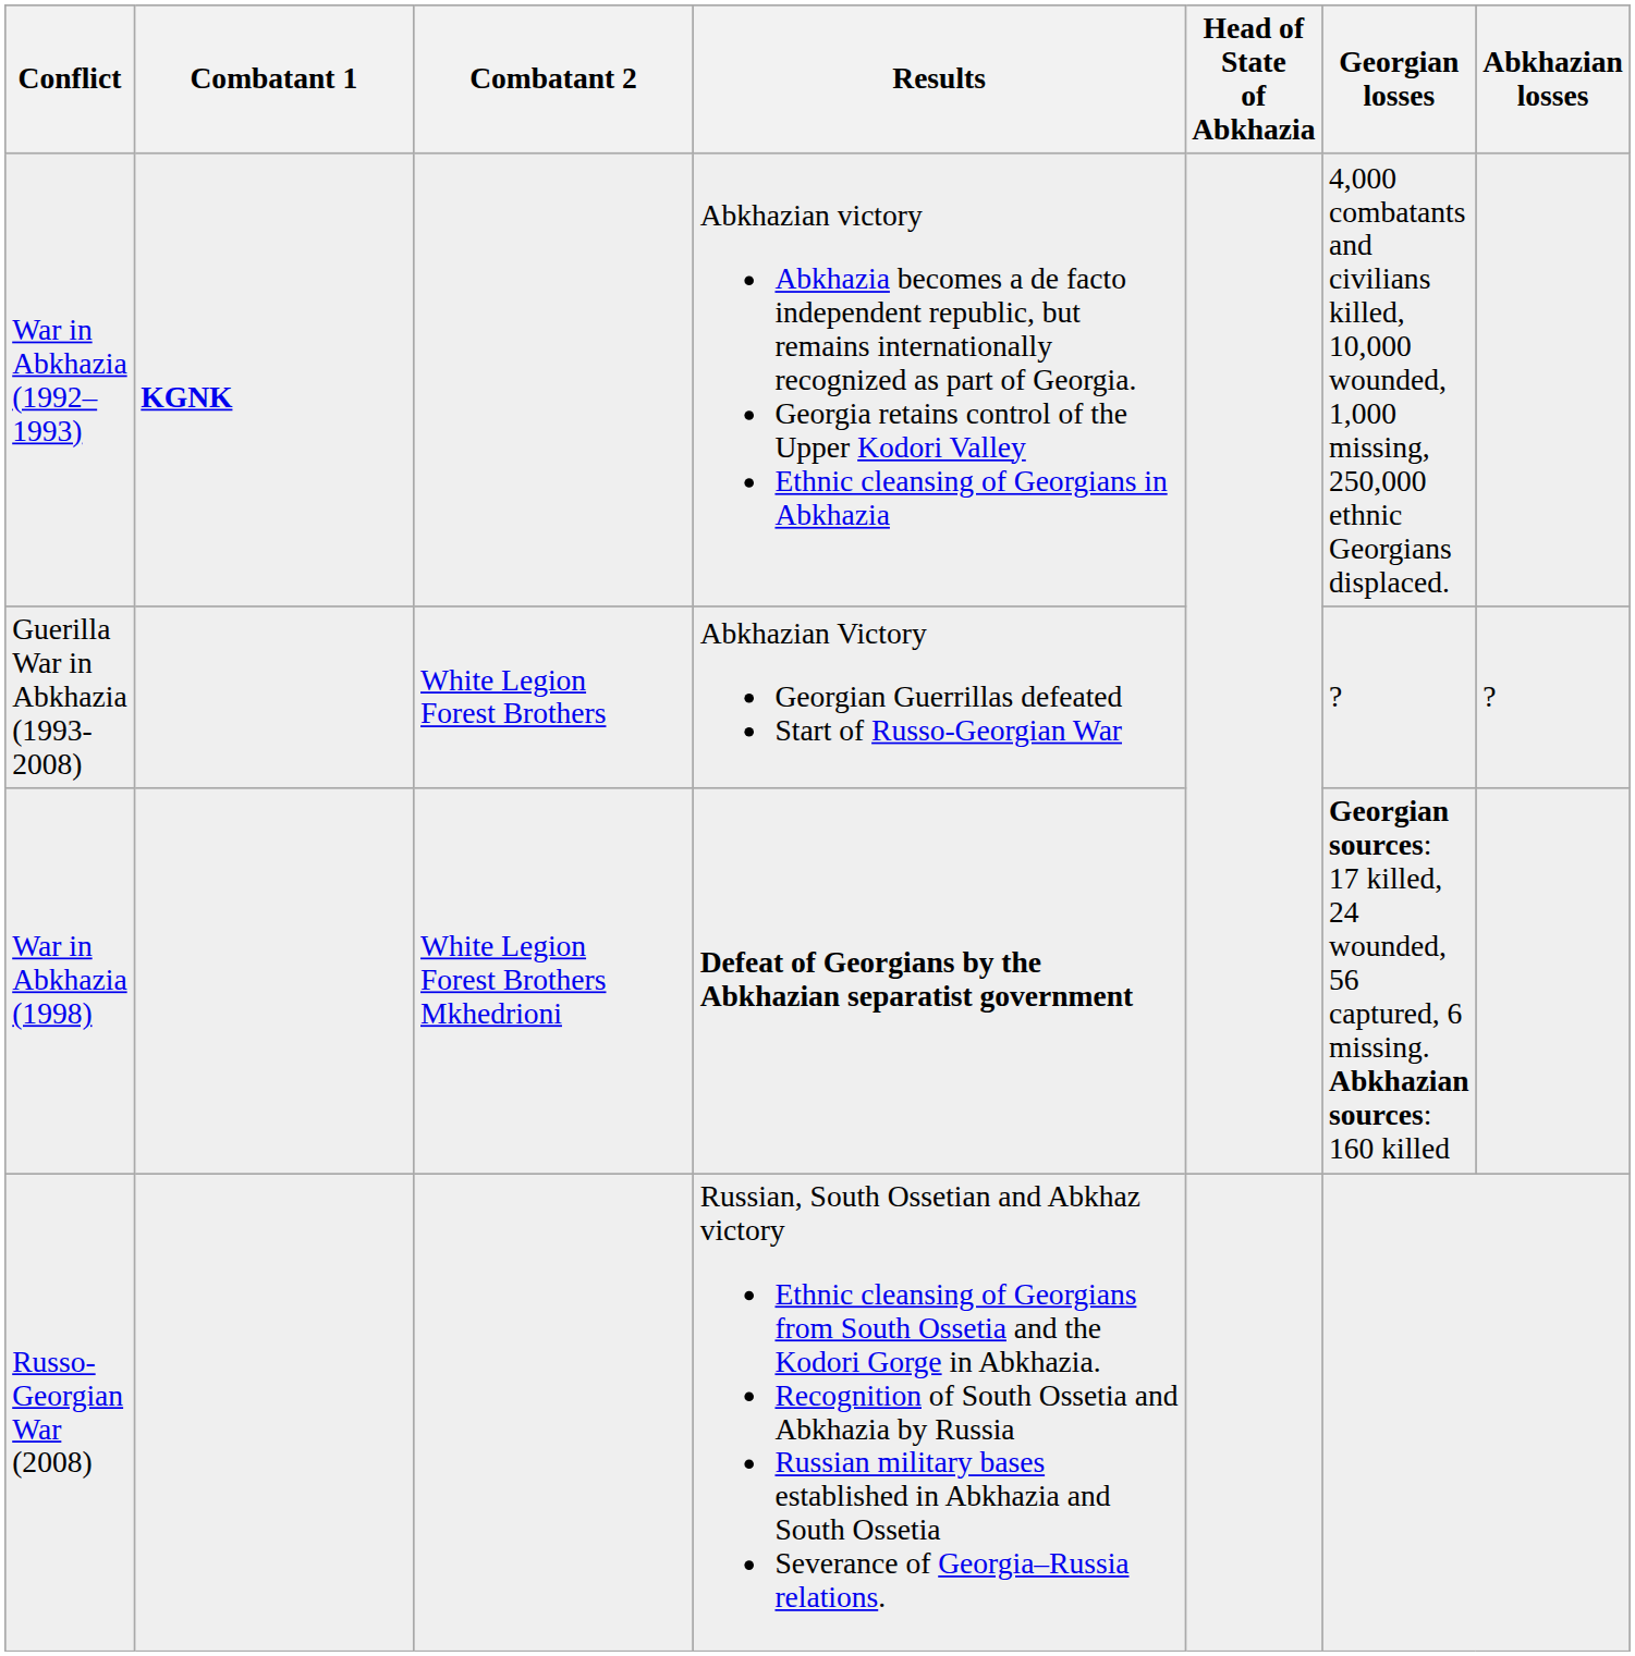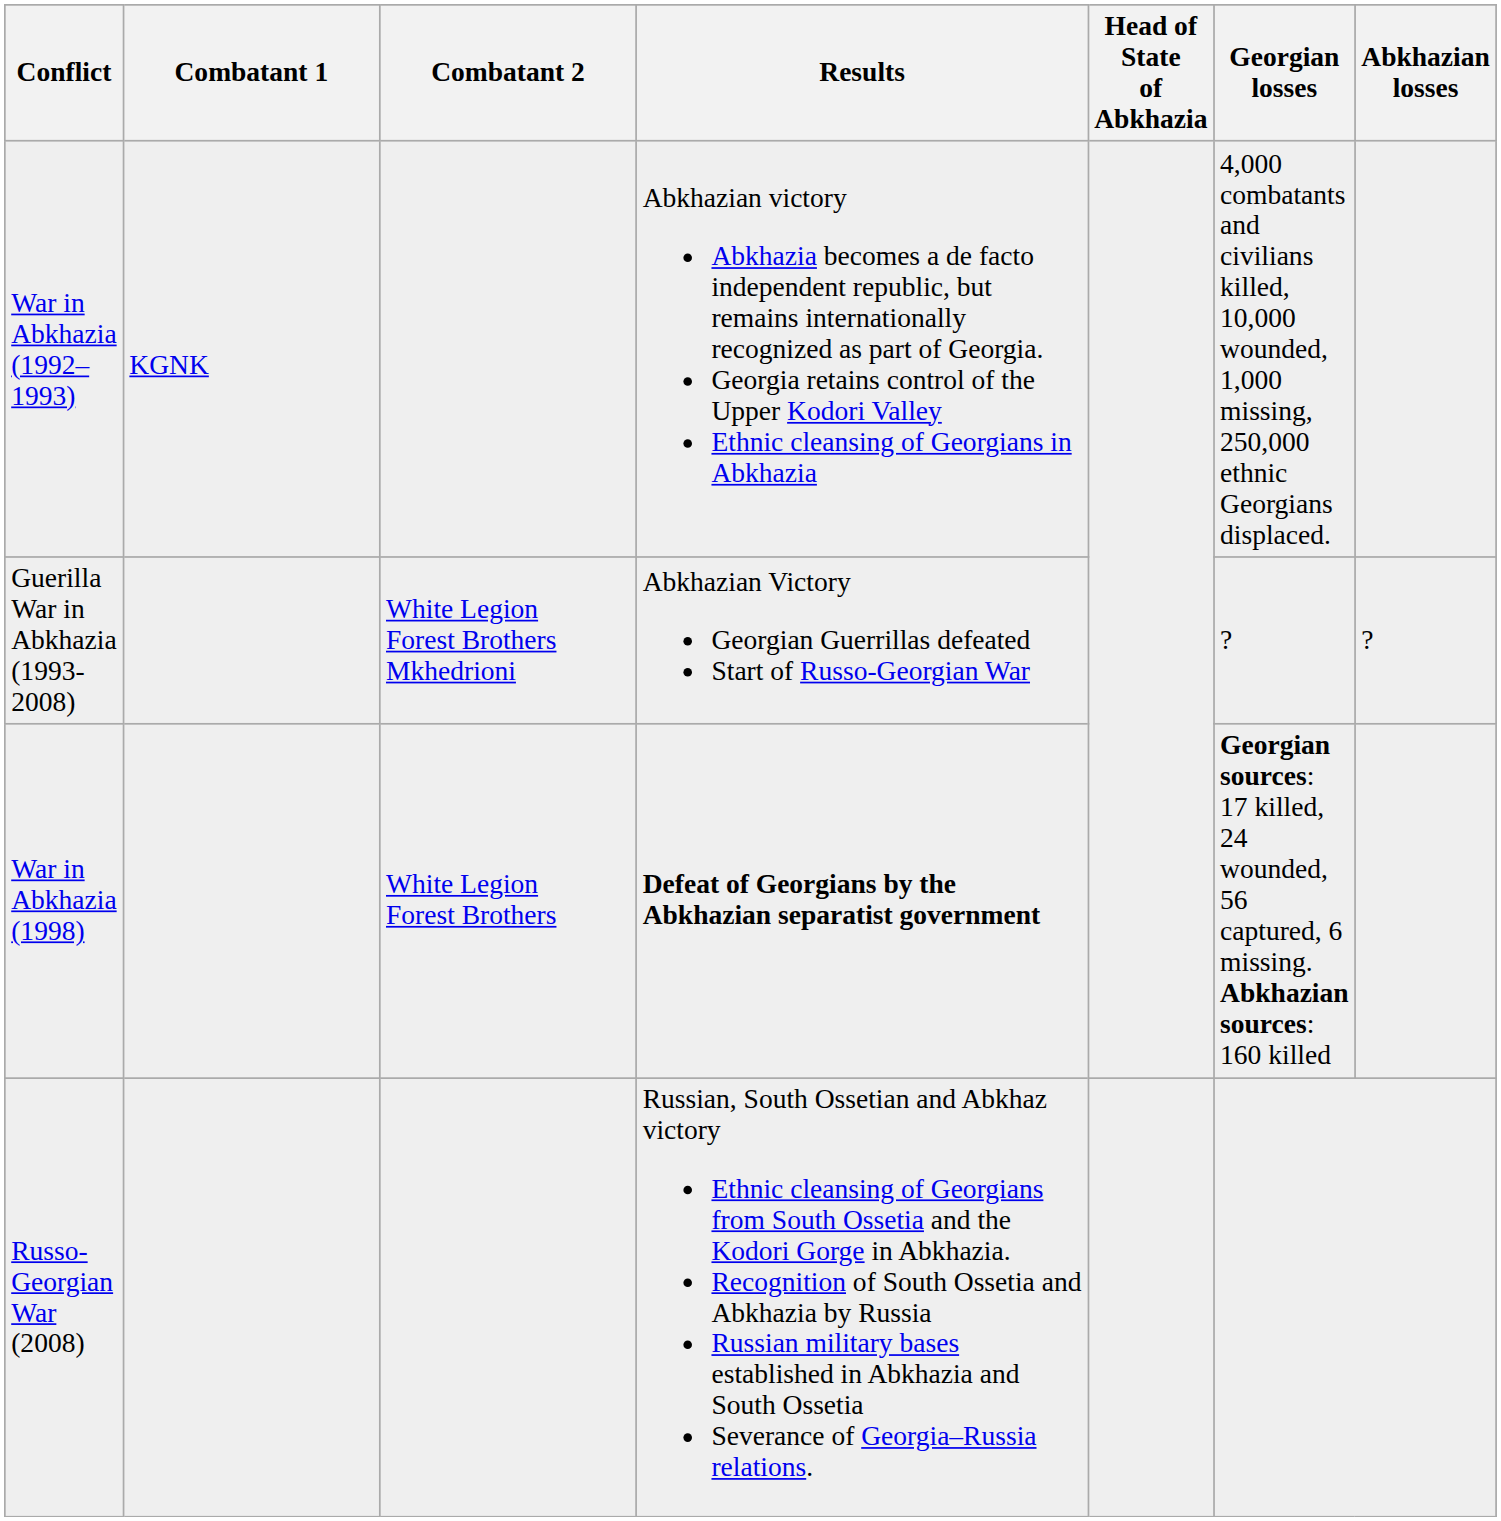War in Abkhazia (1992–1993) | Combatant 1: bold -> normal
Guerilla War in Abkhazia (1993-2008) | Combatant 2: White Legion Forest Brothers -> White Legion Forest Brothers Mkhedrioni
War in Abkhazia (1998) | Combatant 2: White Legion Forest Brothers Mkhedrioni -> White Legion Forest Brothers
